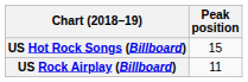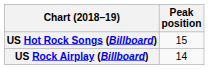US Rock Airplay (Billboard) | Peak position: 11 -> 14
